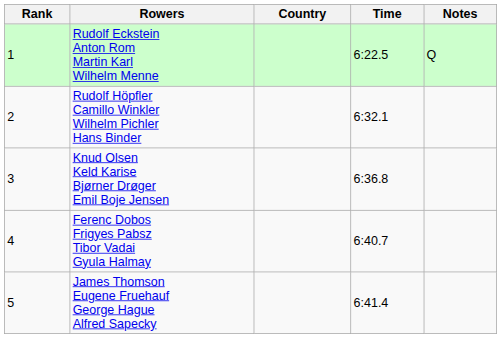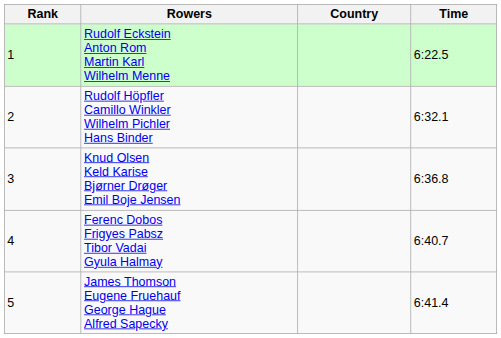- column: Notes | Q
